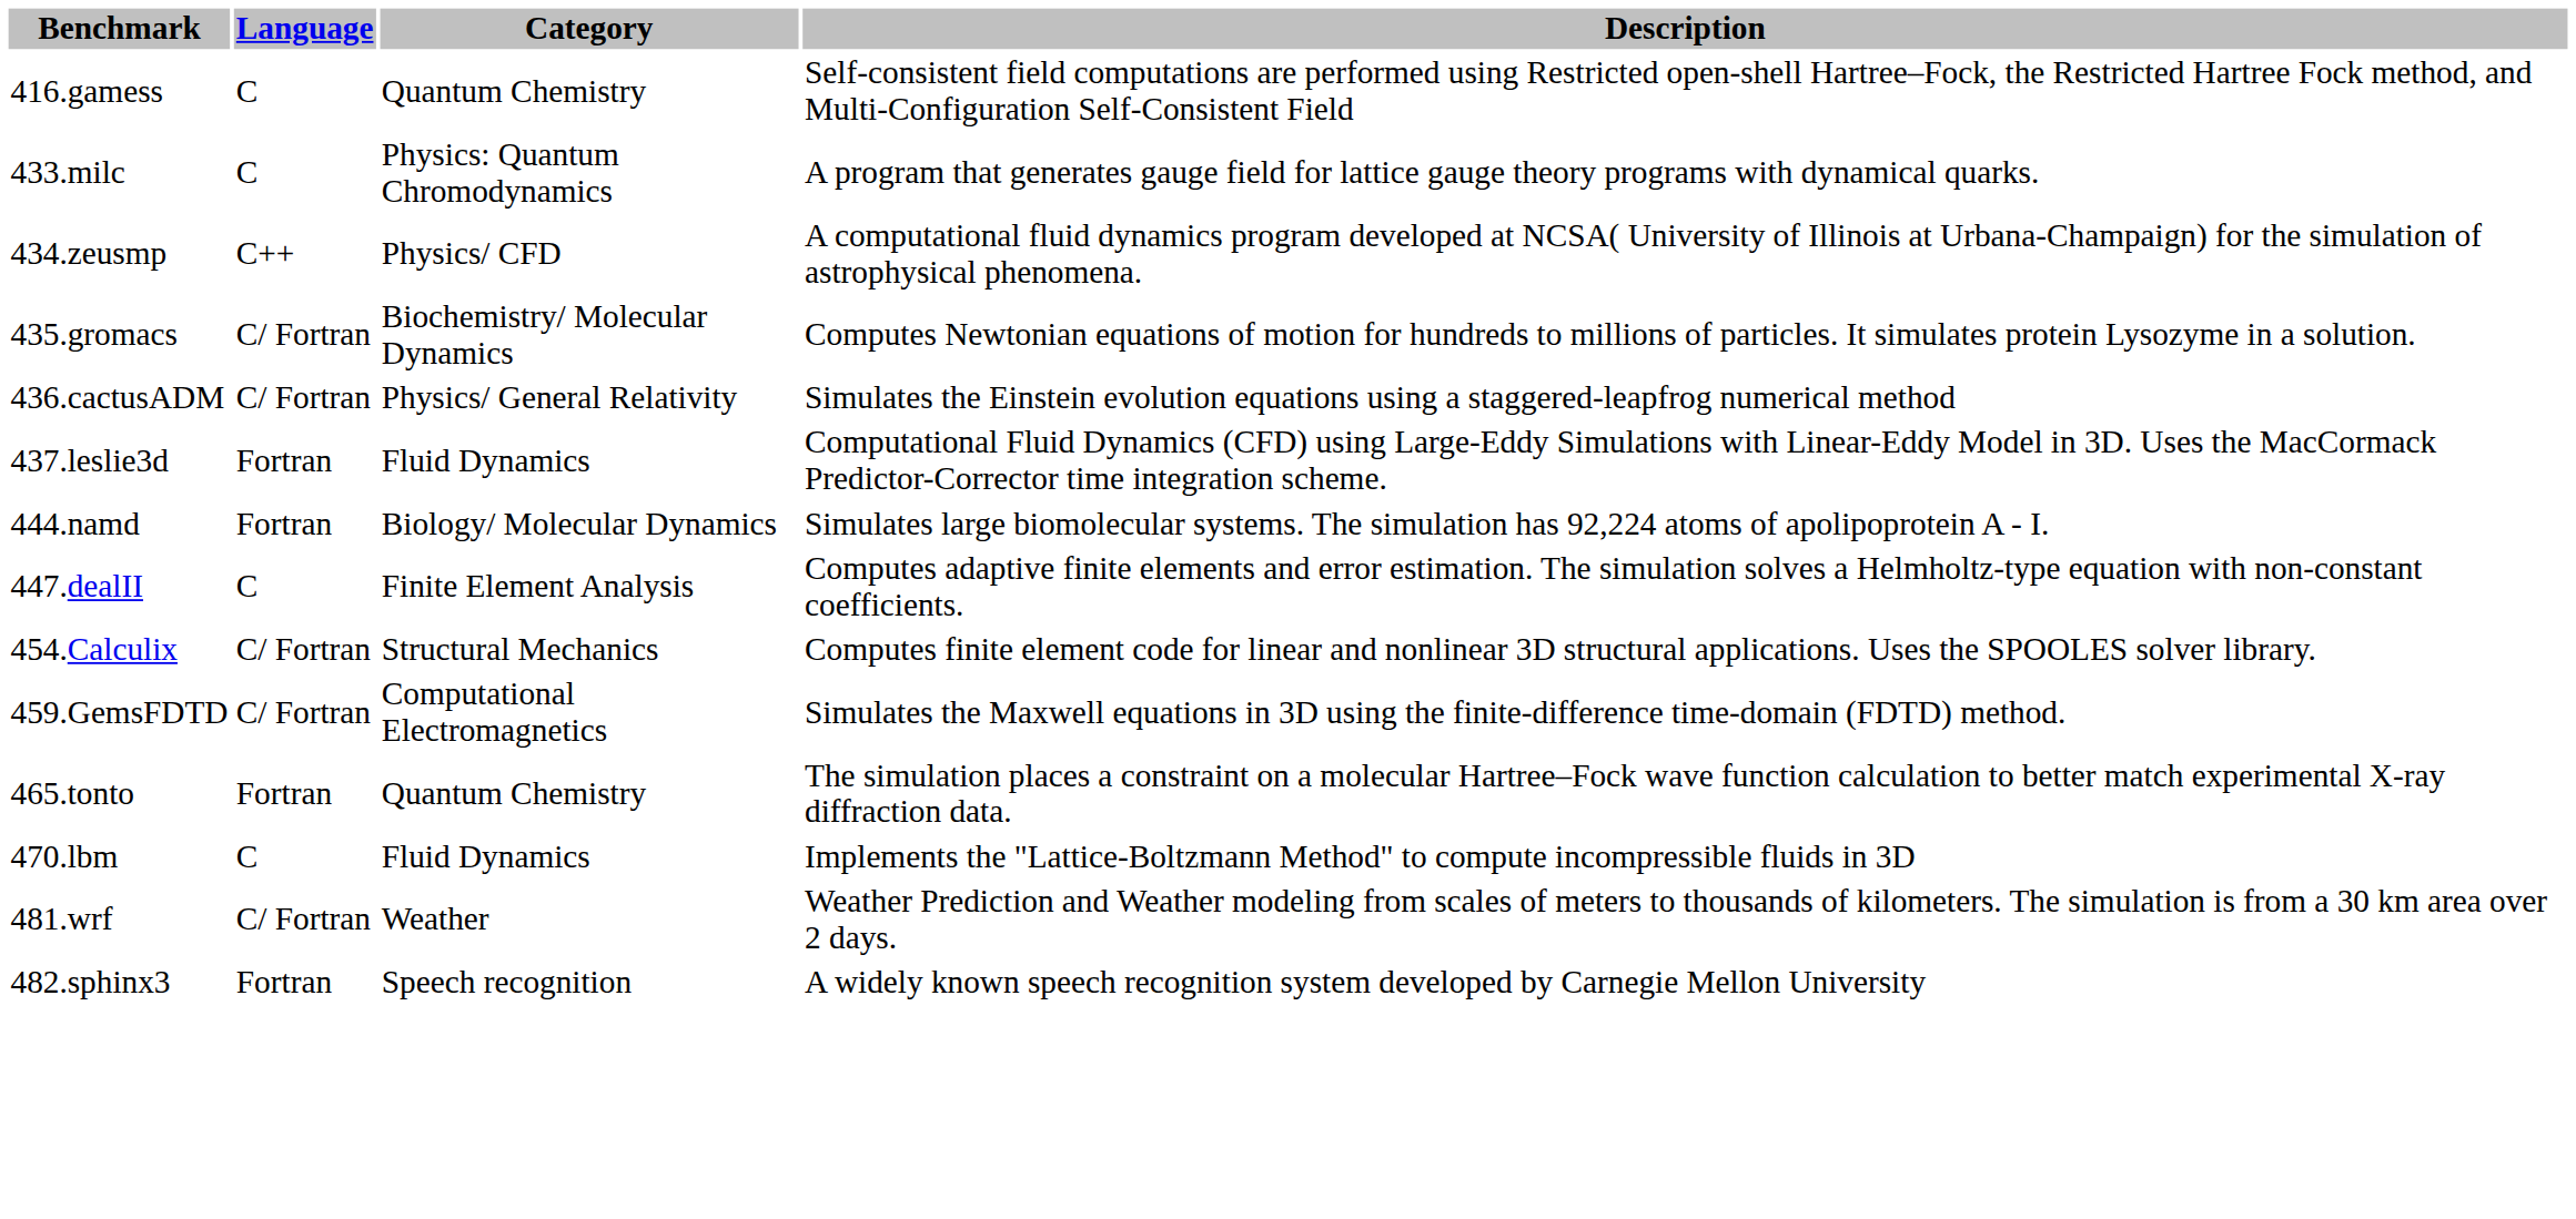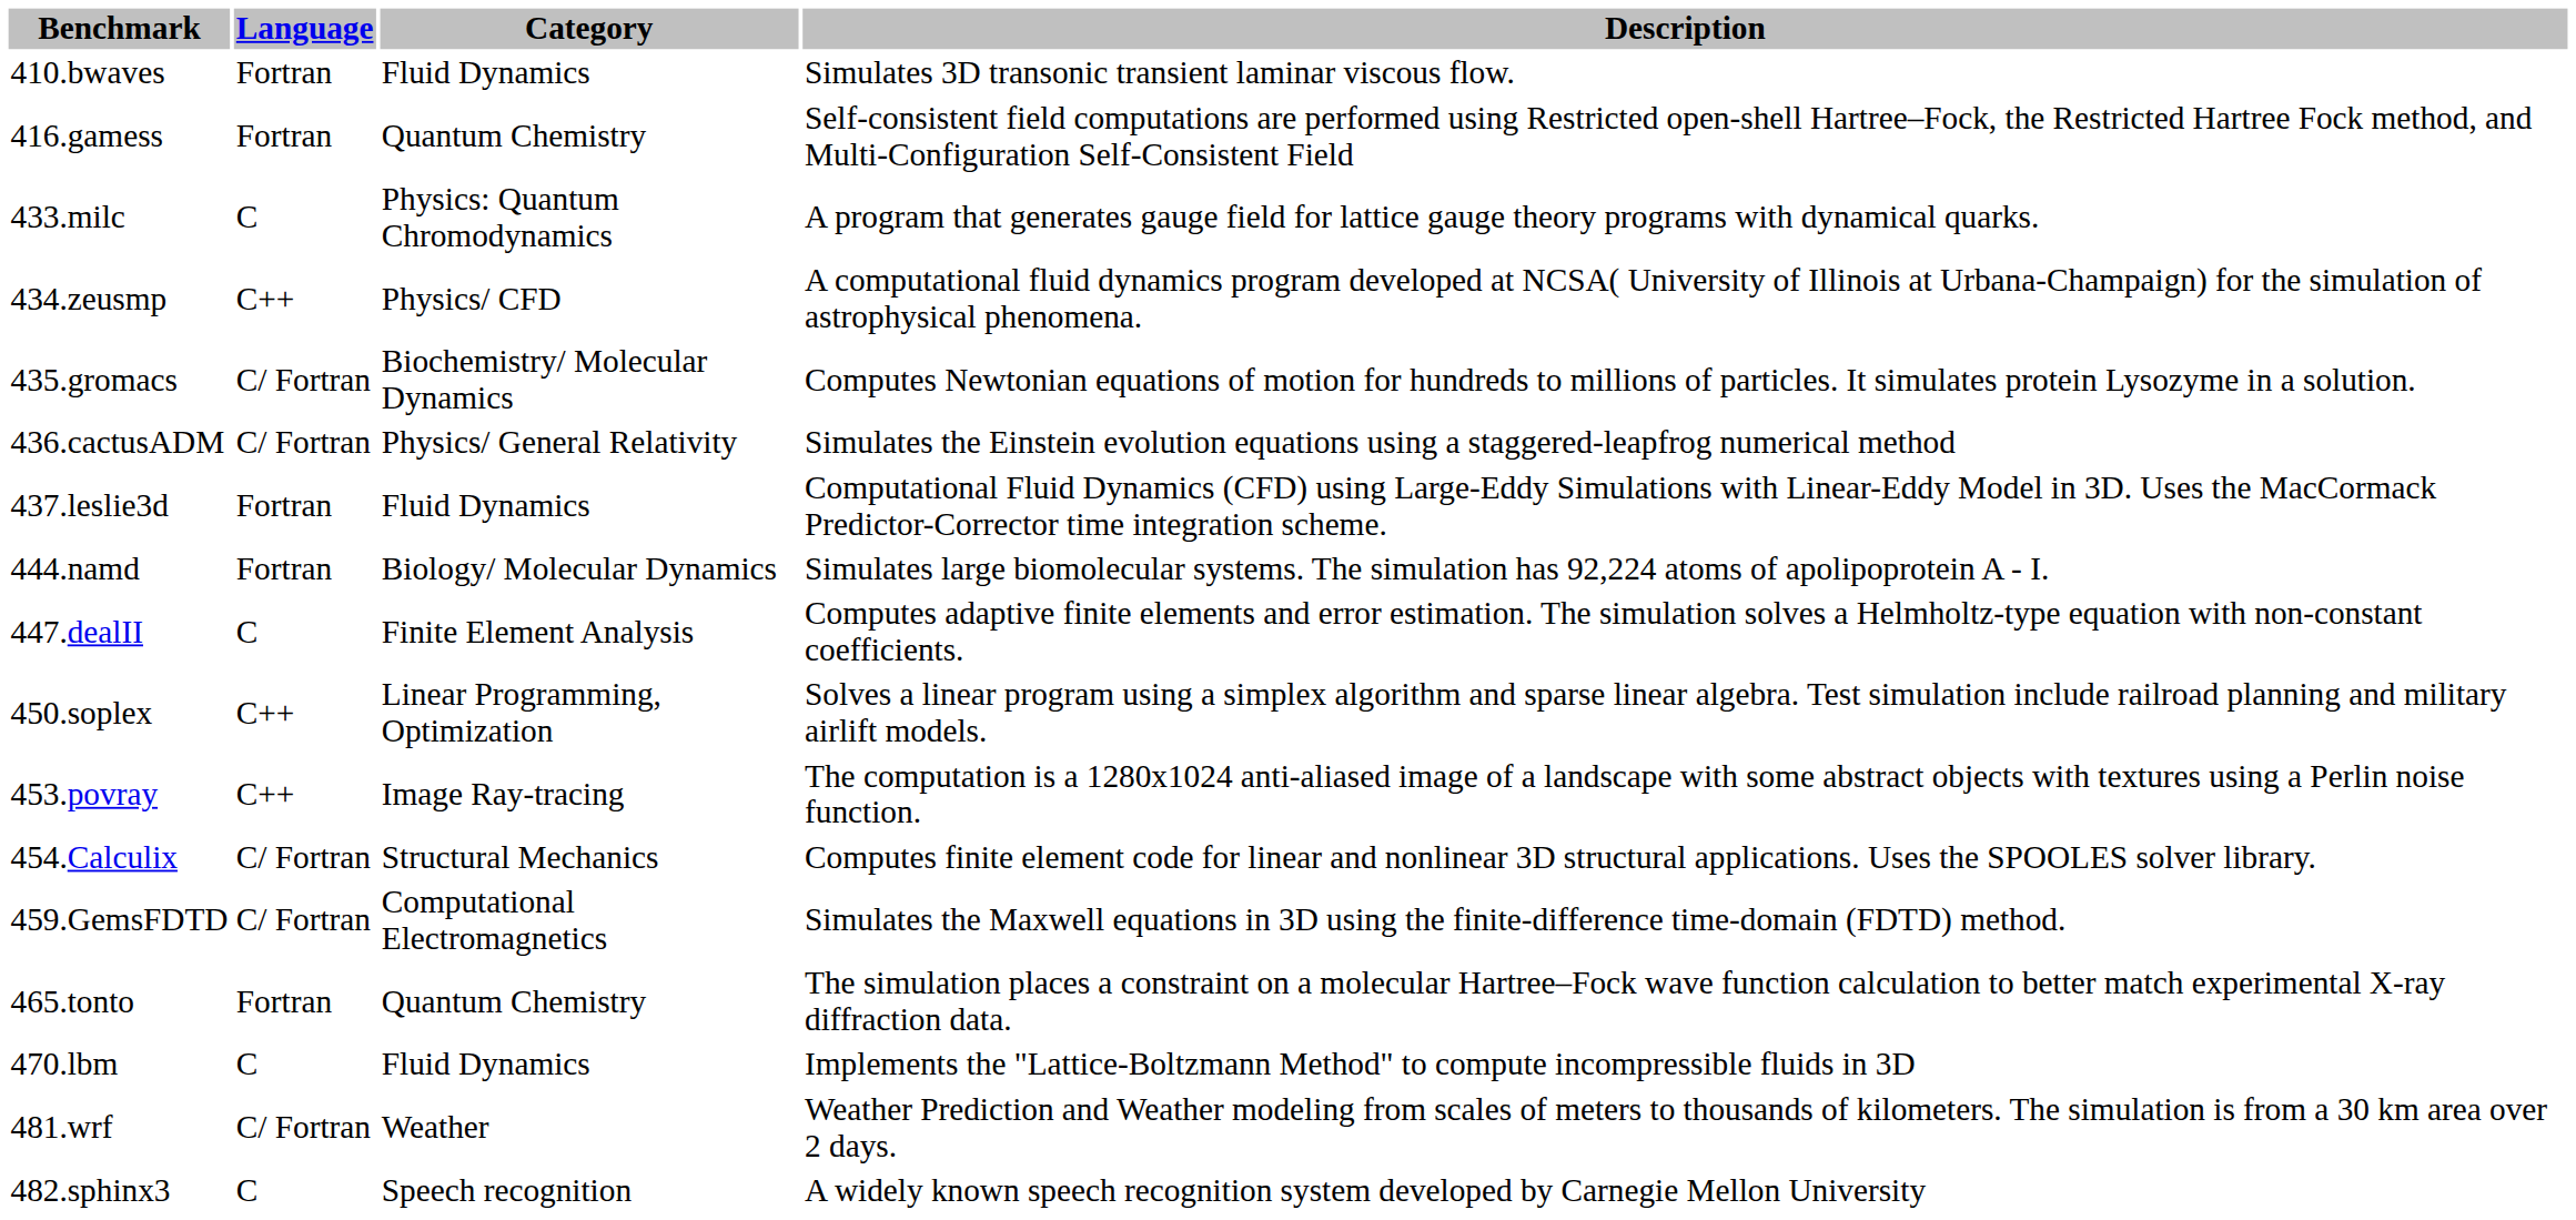+ row: 410.bwaves | Fortran | Fluid Dynamics | Simulates 3D transonic transient laminar viscous flow.
416.gamess | Language: C -> Fortran
+ row: 450.soplex | C++ | Linear Programming, Optimization | Solves a linear program using a simplex algorithm and sparse linear algebra. Test simulation include railroad planning and military airlift models.
+ row: 453.povray | C++ | Image Ray-tracing | The computation is a 1280x1024 anti-aliased image of a landscape with some abstract objects with textures using a Perlin noise function.
482.sphinx3 | Language: Fortran -> C
